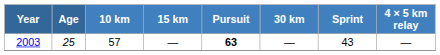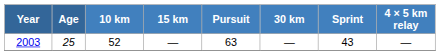2003 | 10 km: 57 -> 52
2003 | Pursuit: bold -> normal
